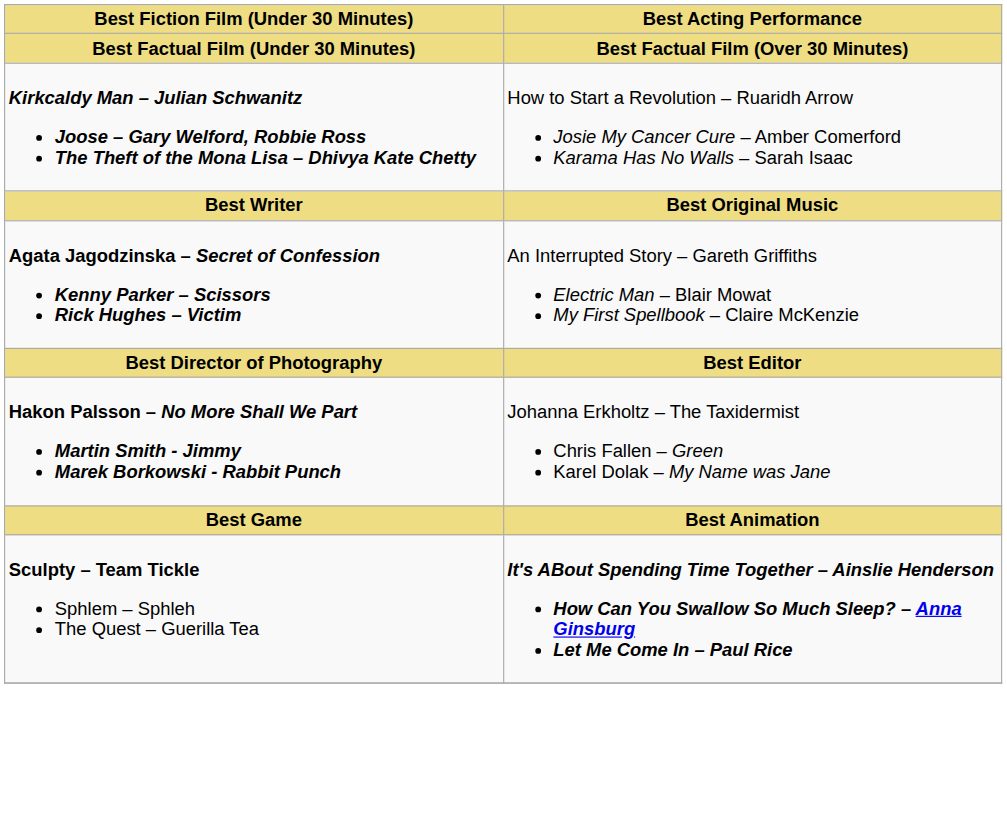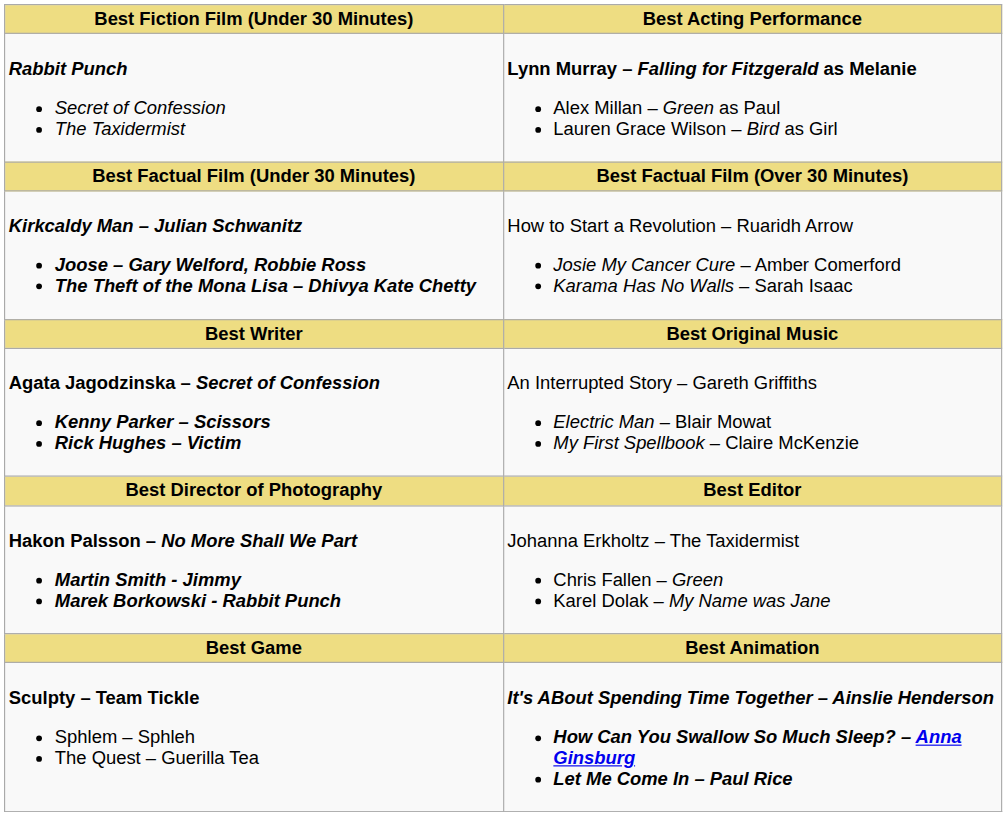+ row: Rabbit Punch Secret of Confession The Taxidermist | Lynn Murray – Falling for Fitzgerald as Melanie Alex Millan – Green as Paul Lauren Grace Wilson – Bird as Girl
